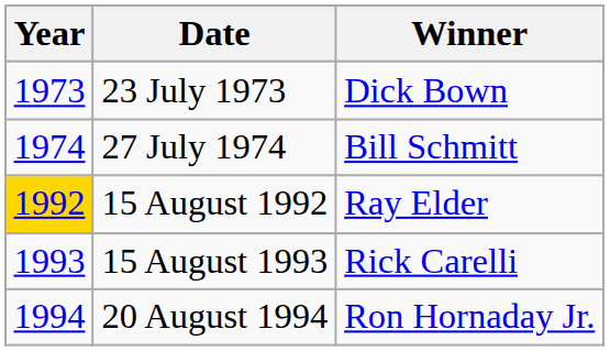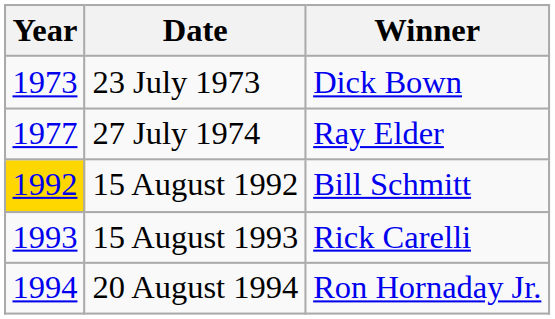27 July 1974 | Year: 1974 -> 1977
27 July 1974 | Winner: Bill Schmitt -> Ray Elder
15 August 1992 | Winner: Ray Elder -> Bill Schmitt
